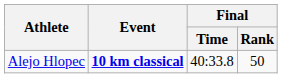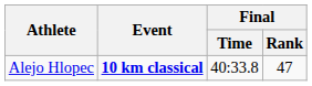Alejo Hlopec | Final / Rank: 50 -> 47
